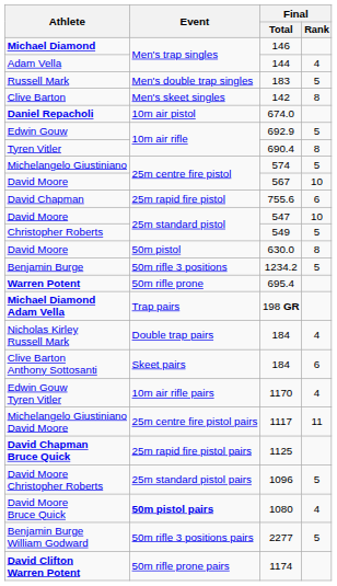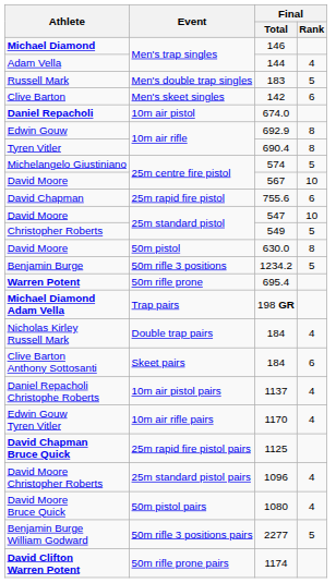Clive Barton | Final / Rank: 8 -> 6
Edwin Gouw | Final / Rank: 5 -> 8
+ row: Daniel Repacholi Christophe Roberts | 10m air pistol pairs | 1137 | 4
- row: Michelangelo Giustiniano David Moore | 25m centre fire pistol pairs | 1117 | 11
David Moore Christopher Roberts | Final / Rank: 5 -> 4
David Moore Bruce Quick | Event: bold -> normal
